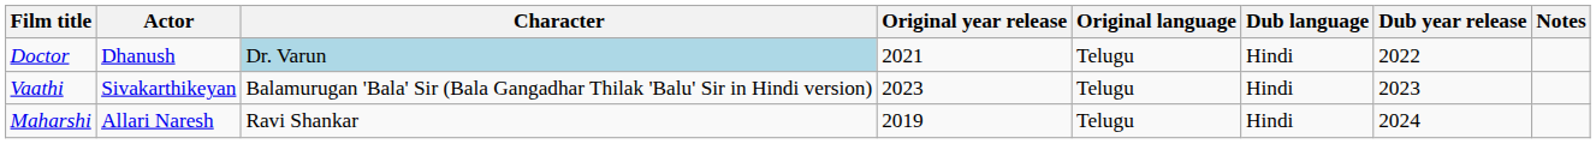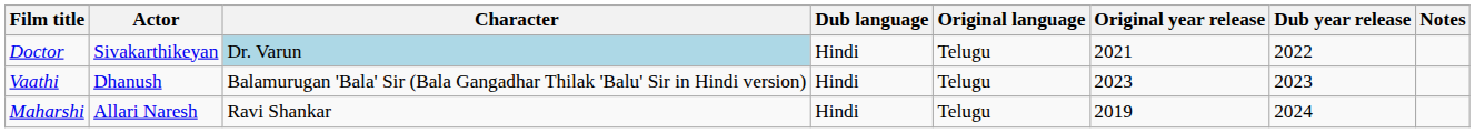columns swapped: Dub language <-> Original year release
Doctor | Actor: Dhanush -> Sivakarthikeyan
Vaathi | Actor: Sivakarthikeyan -> Dhanush
